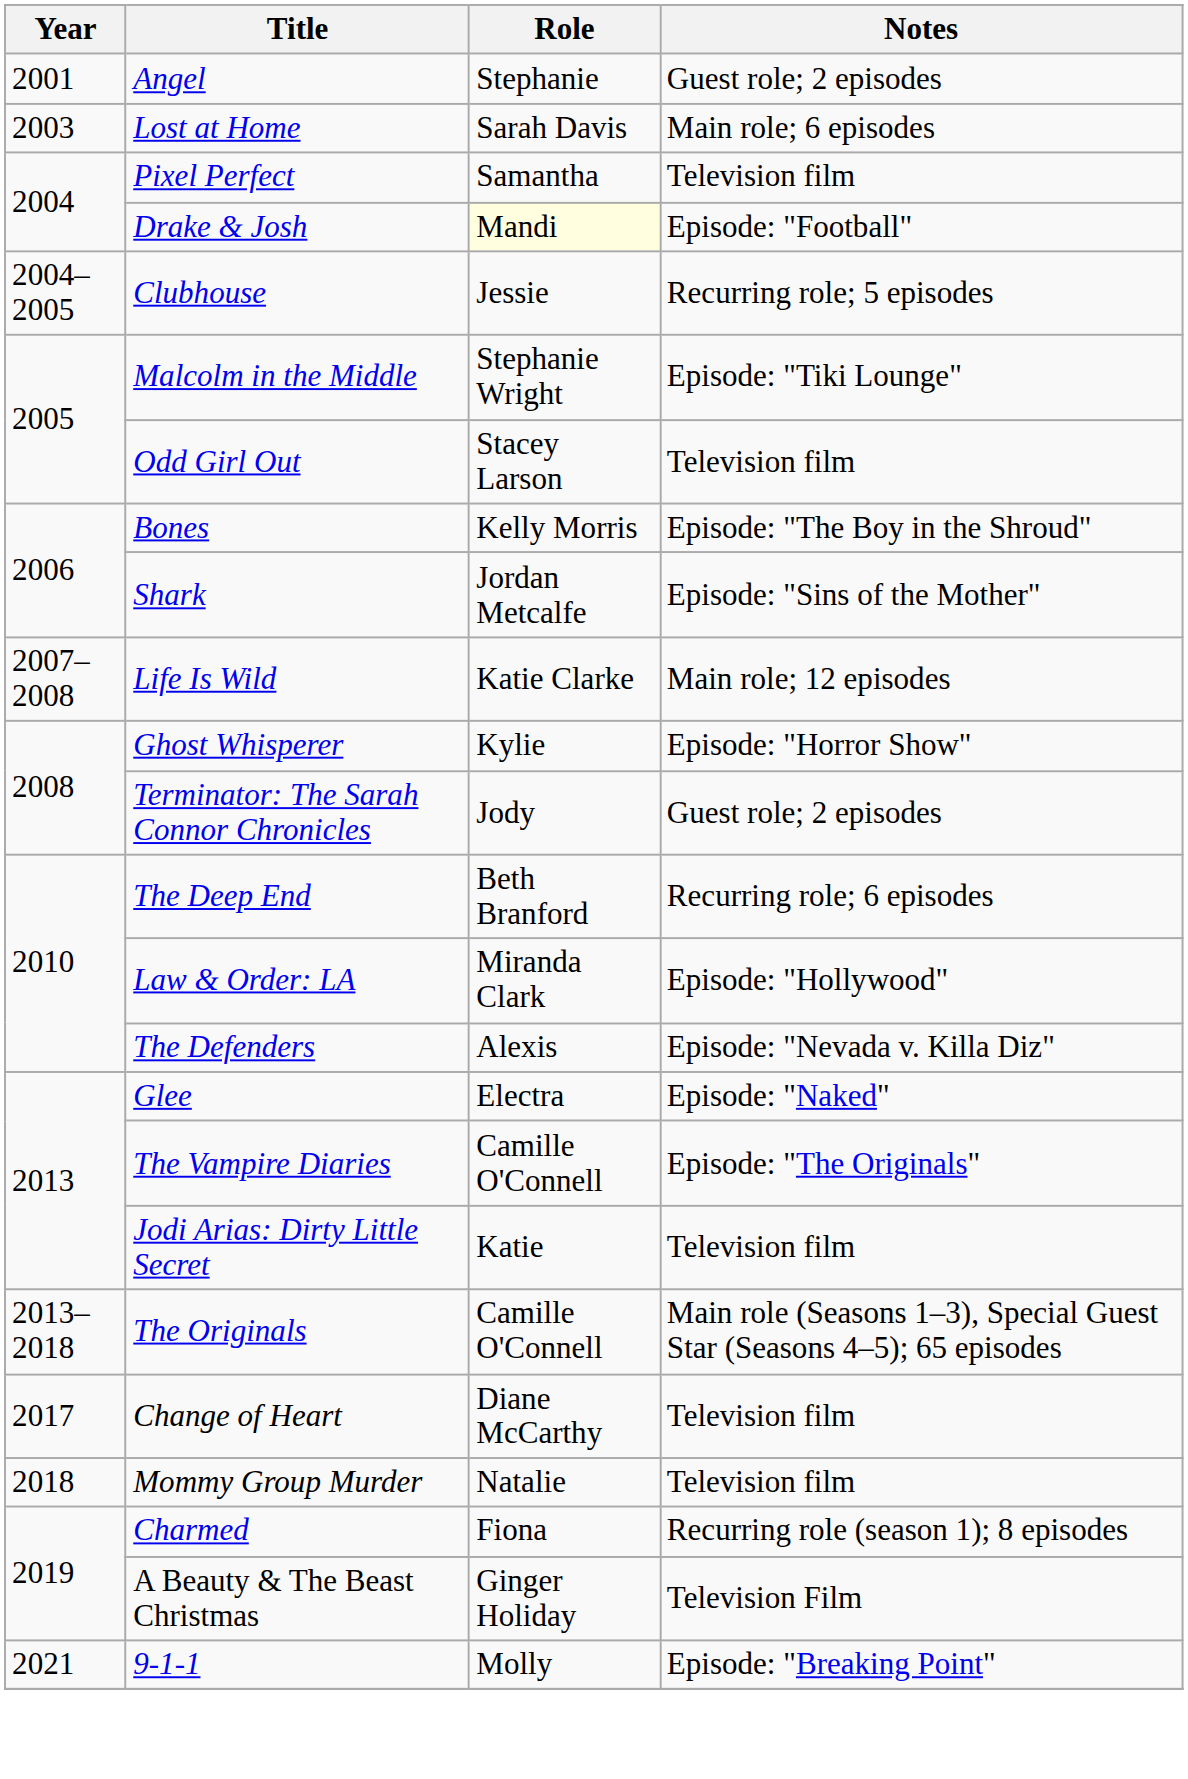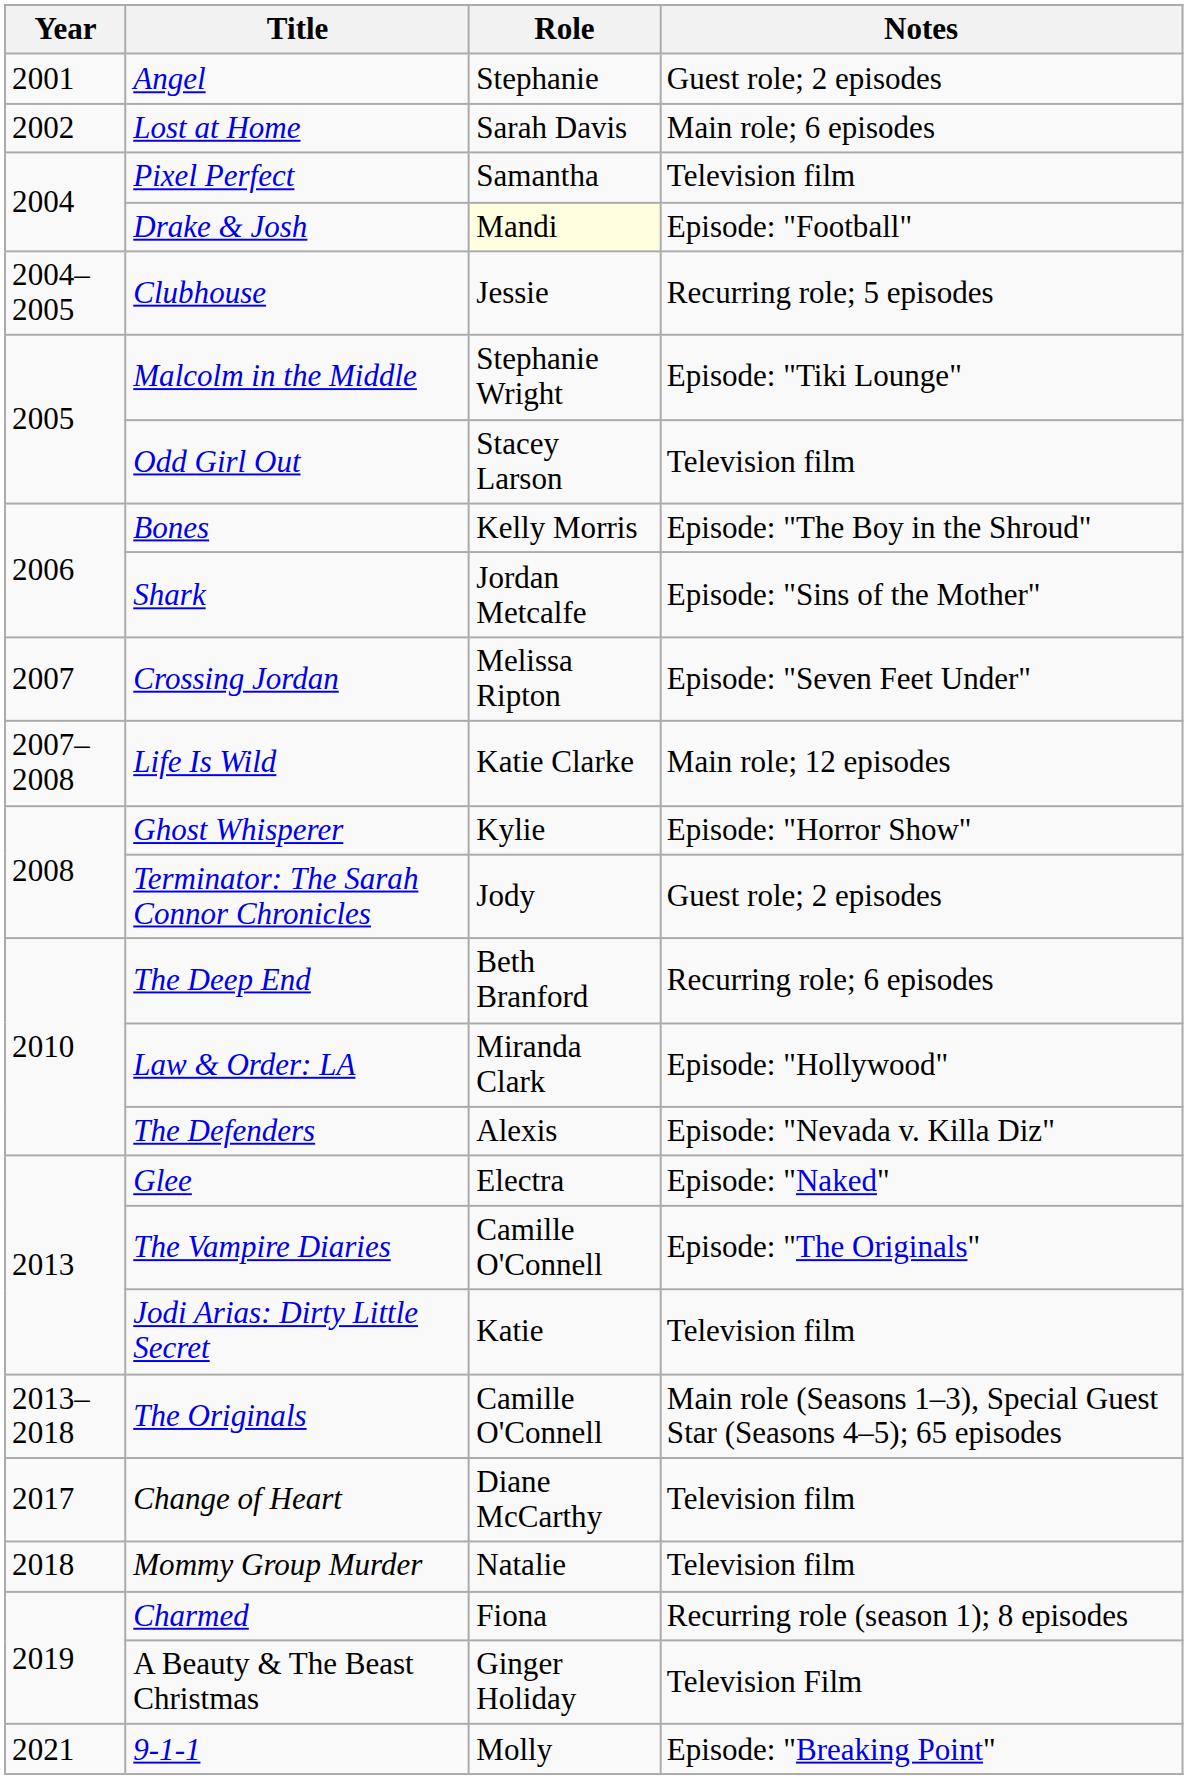Lost at Home | Year: 2003 -> 2002
+ row: 2007 | Crossing Jordan | Melissa Ripton | Episode: "Seven Feet Under"
